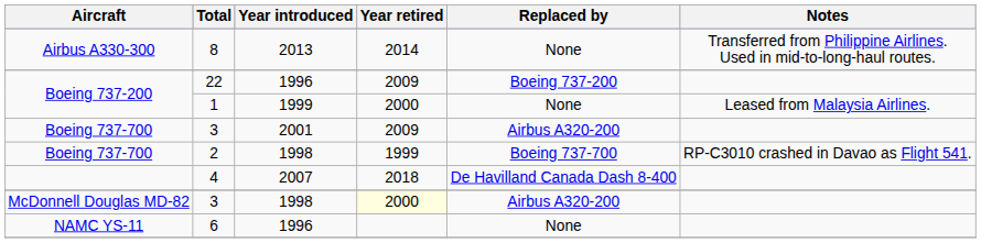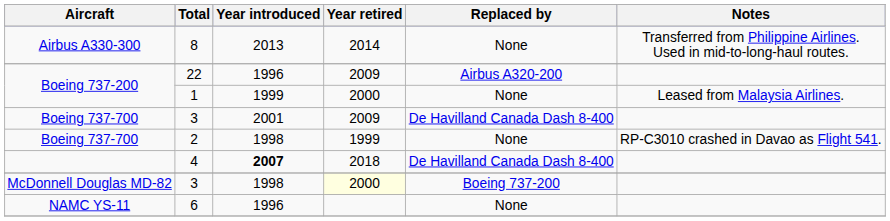22 | Replaced by: Boeing 737-200 -> Airbus A320-200
Boeing 737-700 / 3 | Replaced by: Airbus A320-200 -> De Havilland Canada Dash 8-400
2 | Replaced by: Boeing 737-700 -> None
4 | Year introduced: normal -> bold
McDonnell Douglas MD-82 / 3 | Replaced by: Airbus A320-200 -> Boeing 737-200
